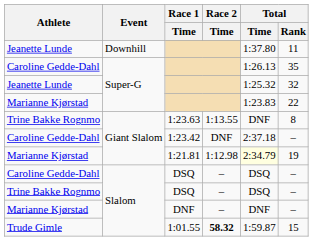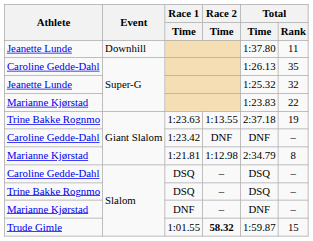1:23.63 | Total / Time: DNF -> 2:37.18
1:23.63 | Total / Rank: 8 -> 19
1:23.42 | Total / Time: 2:37.18 -> DNF
1:21.81 | Total / Time: lightyellow background -> no background
1:21.81 | Total / Rank: 19 -> 8
